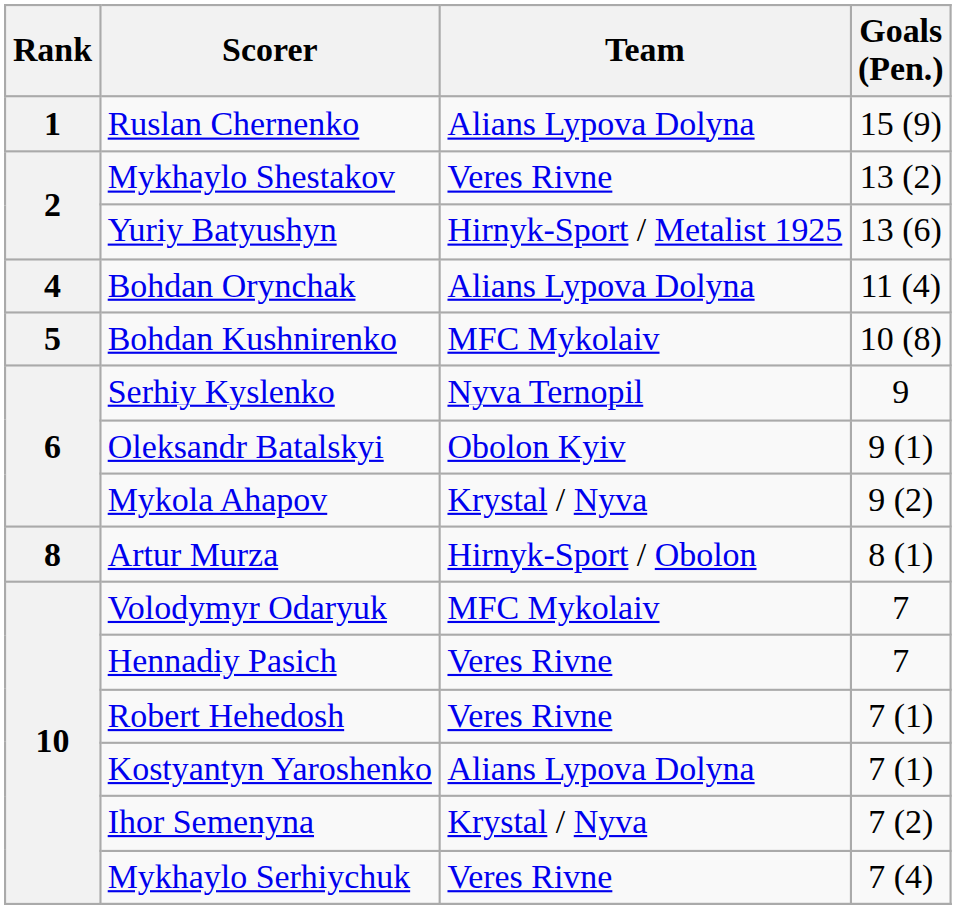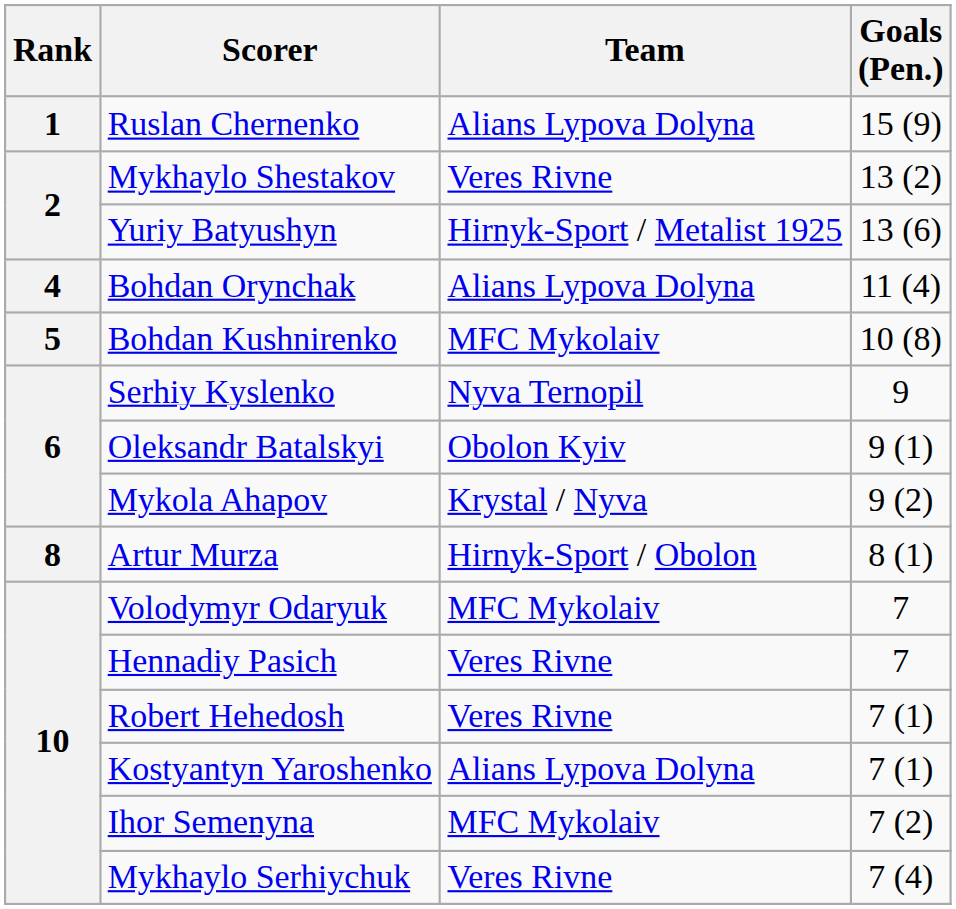Ihor Semenyna | Team: Krystal / Nyva -> MFC Mykolaiv
